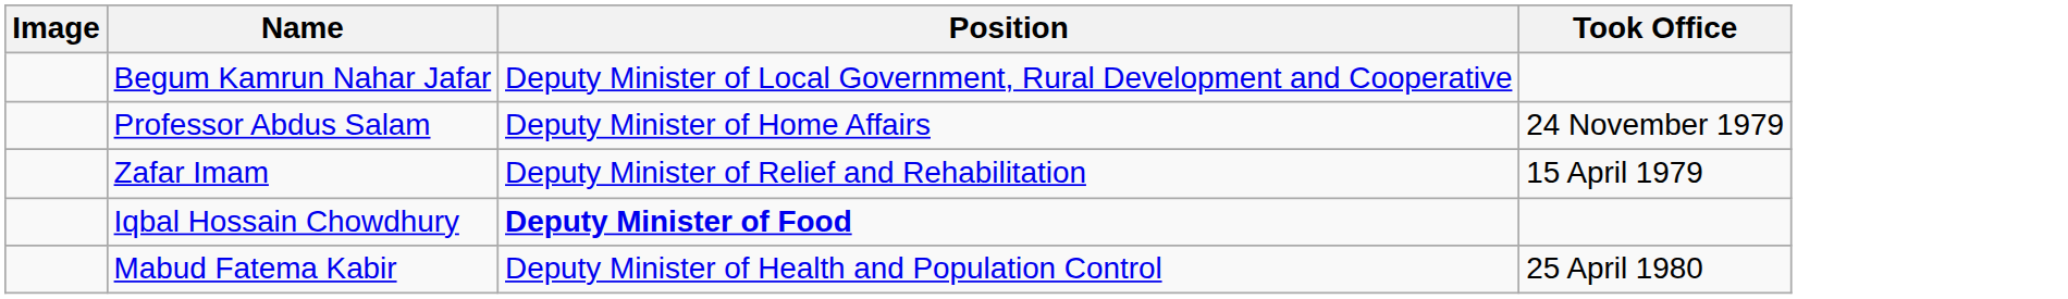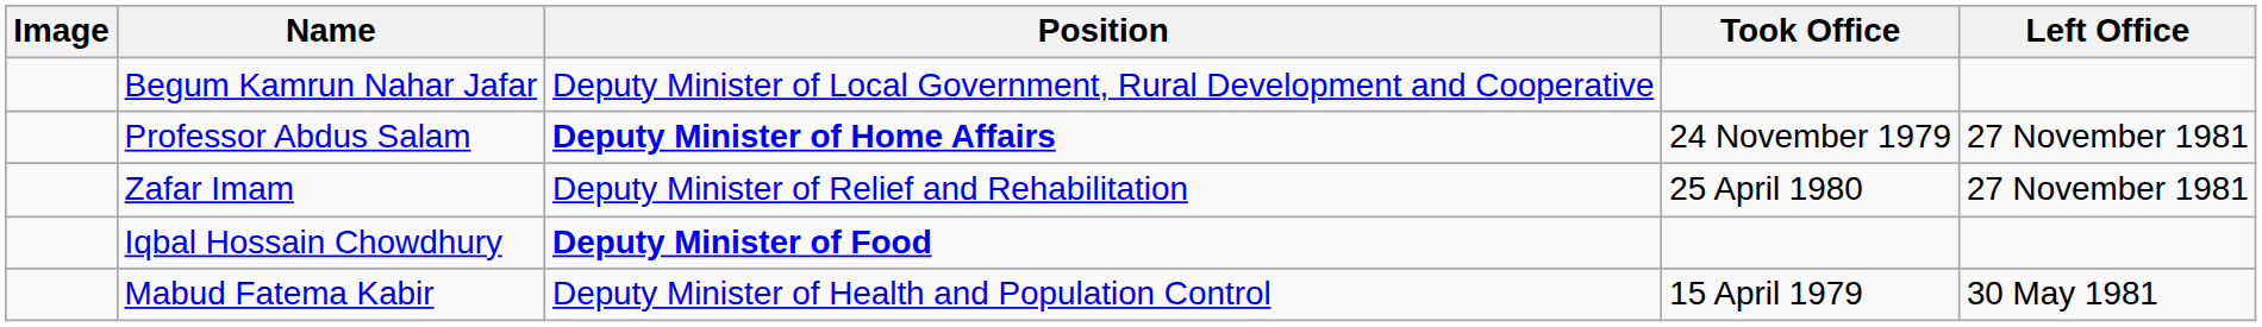+ column: Left Office | 27 November 1981 | 27 November 1981 | 30 May 1981
Professor Abdus Salam | Position: normal -> bold
Zafar Imam | Took Office: 15 April 1979 -> 25 April 1980
Mabud Fatema Kabir | Took Office: 25 April 1980 -> 15 April 1979
